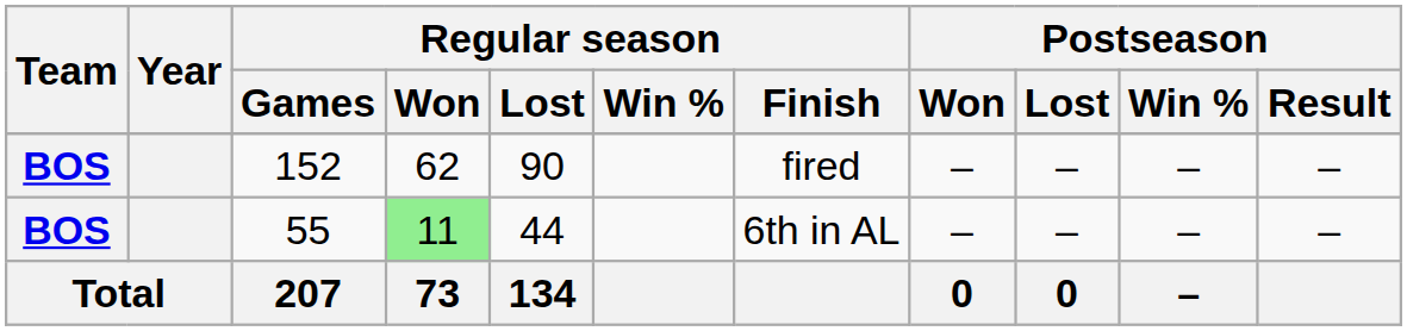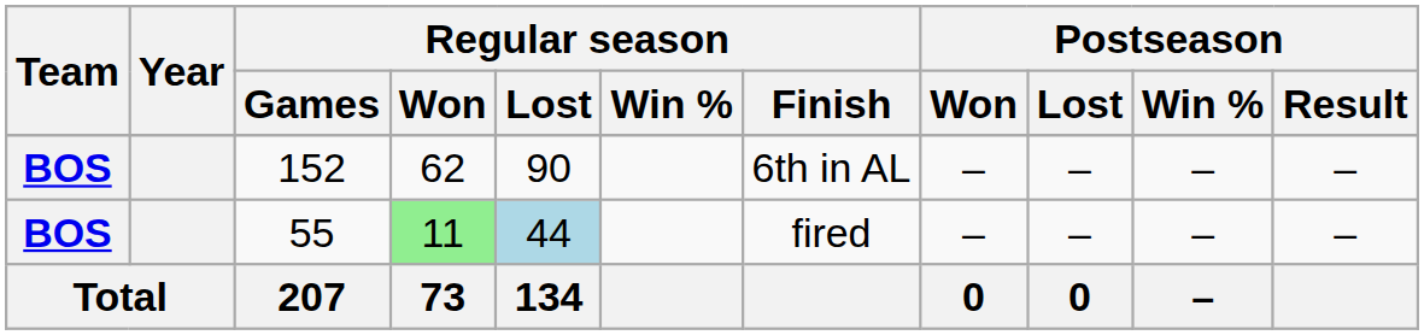152 | Regular season / Finish: fired -> 6th in AL
55 | Regular season / Lost: no background -> lightblue background
55 | Regular season / Finish: 6th in AL -> fired
